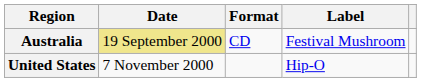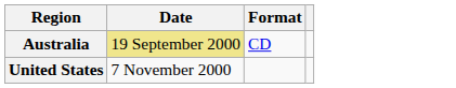- column: Label | Festival Mushroom | Hip-O
